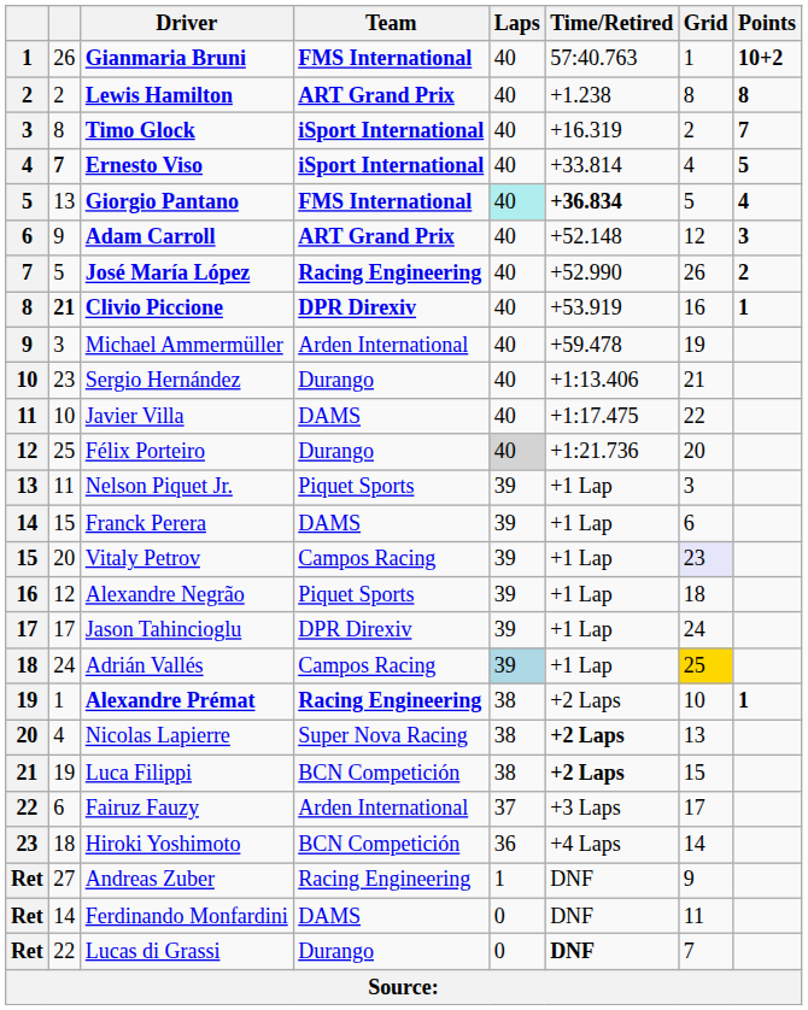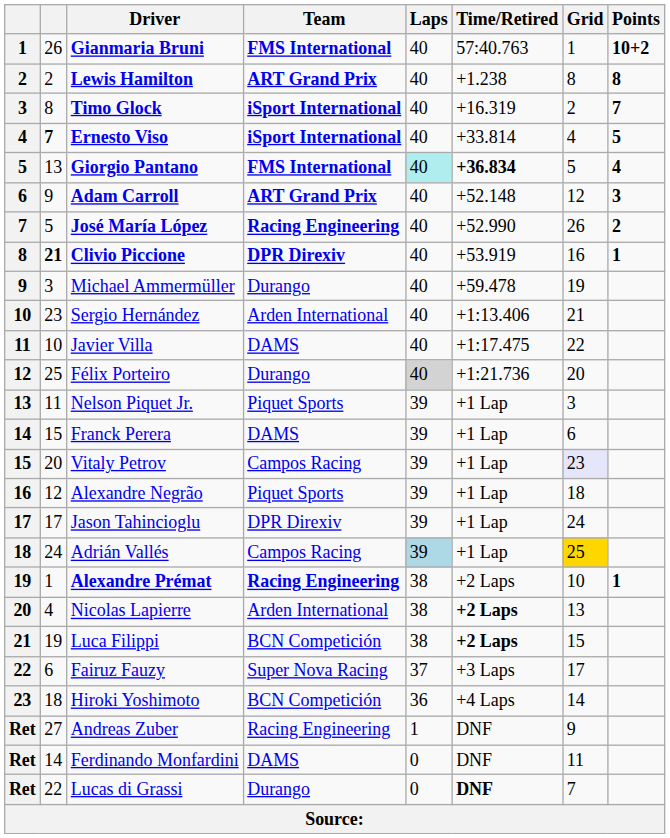Michael Ammermüller | Team: Arden International -> Durango
Sergio Hernández | Team: Durango -> Arden International
Nicolas Lapierre | Team: Super Nova Racing -> Arden International
Fairuz Fauzy | Team: Arden International -> Super Nova Racing
